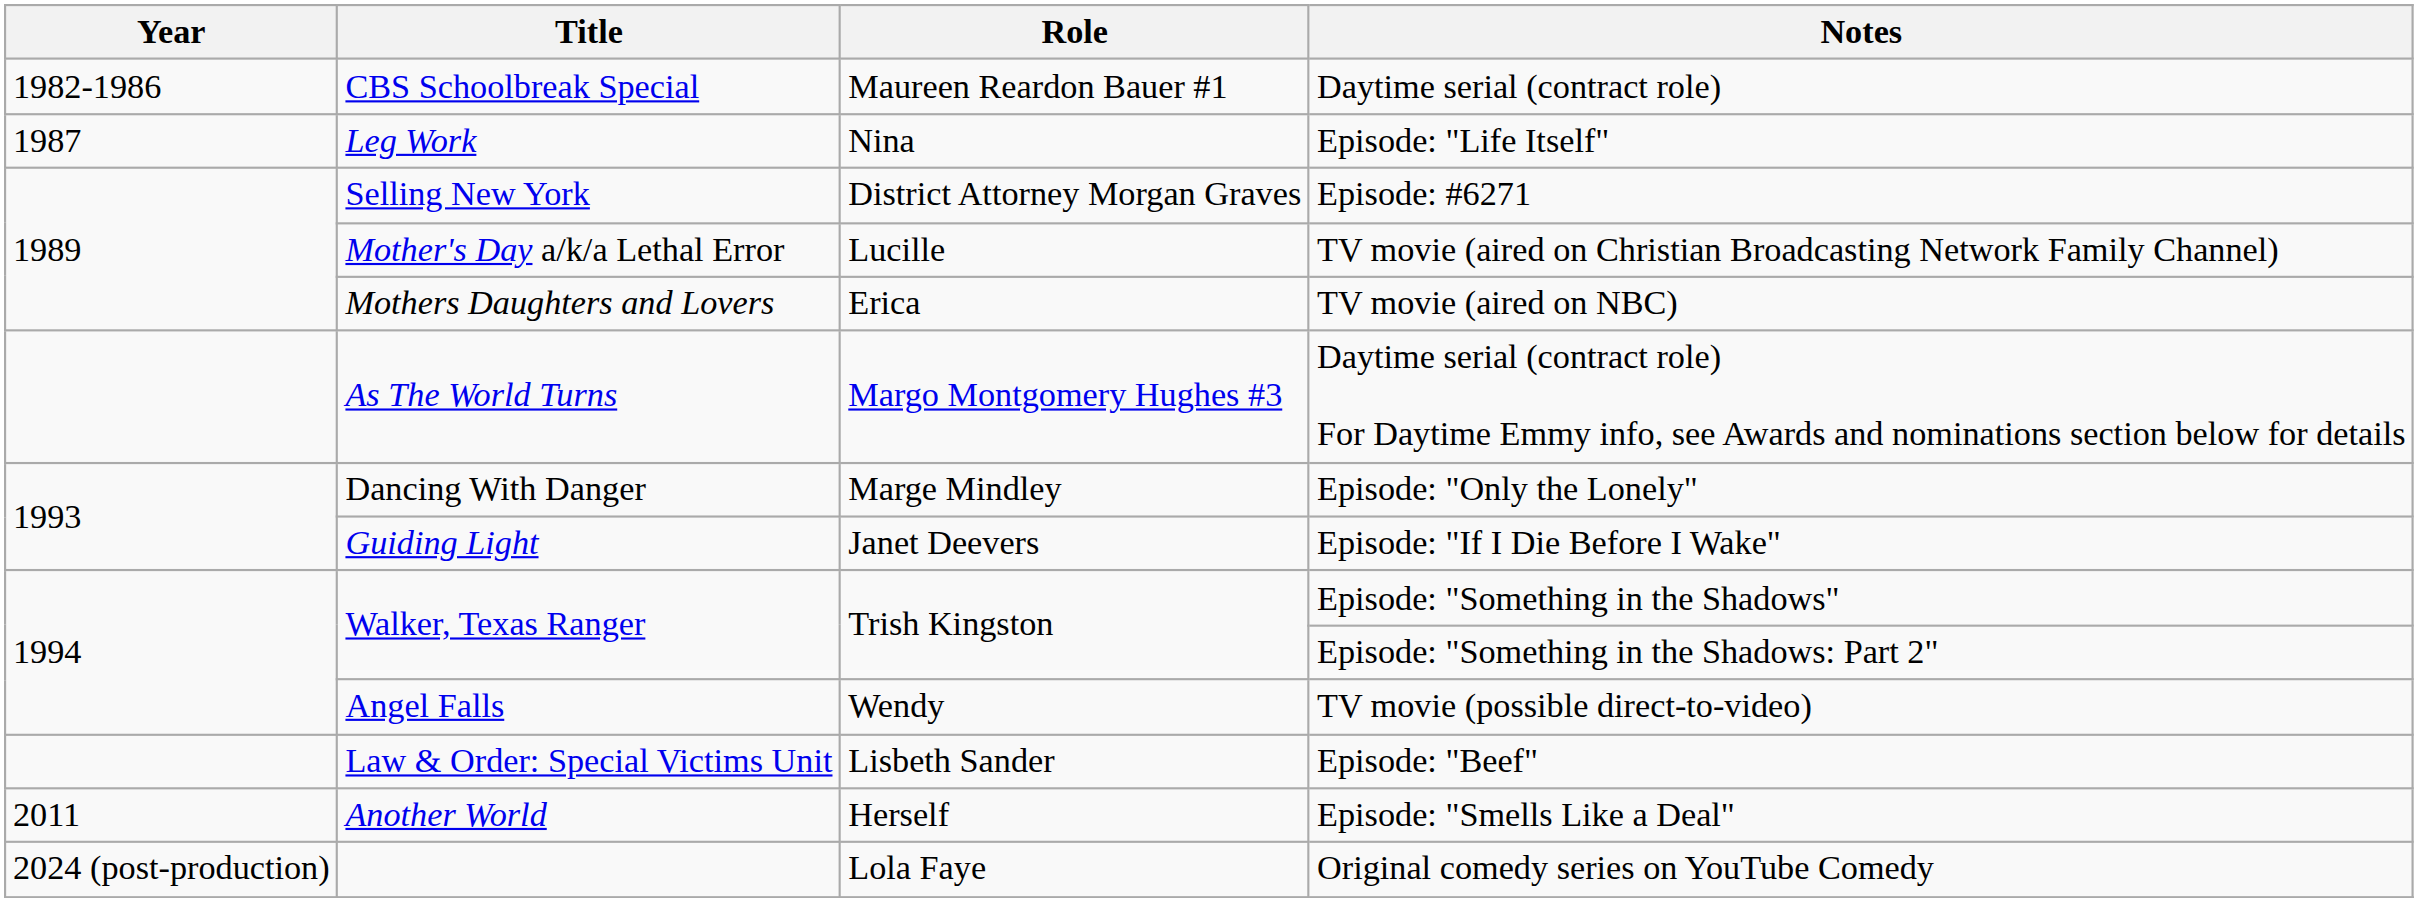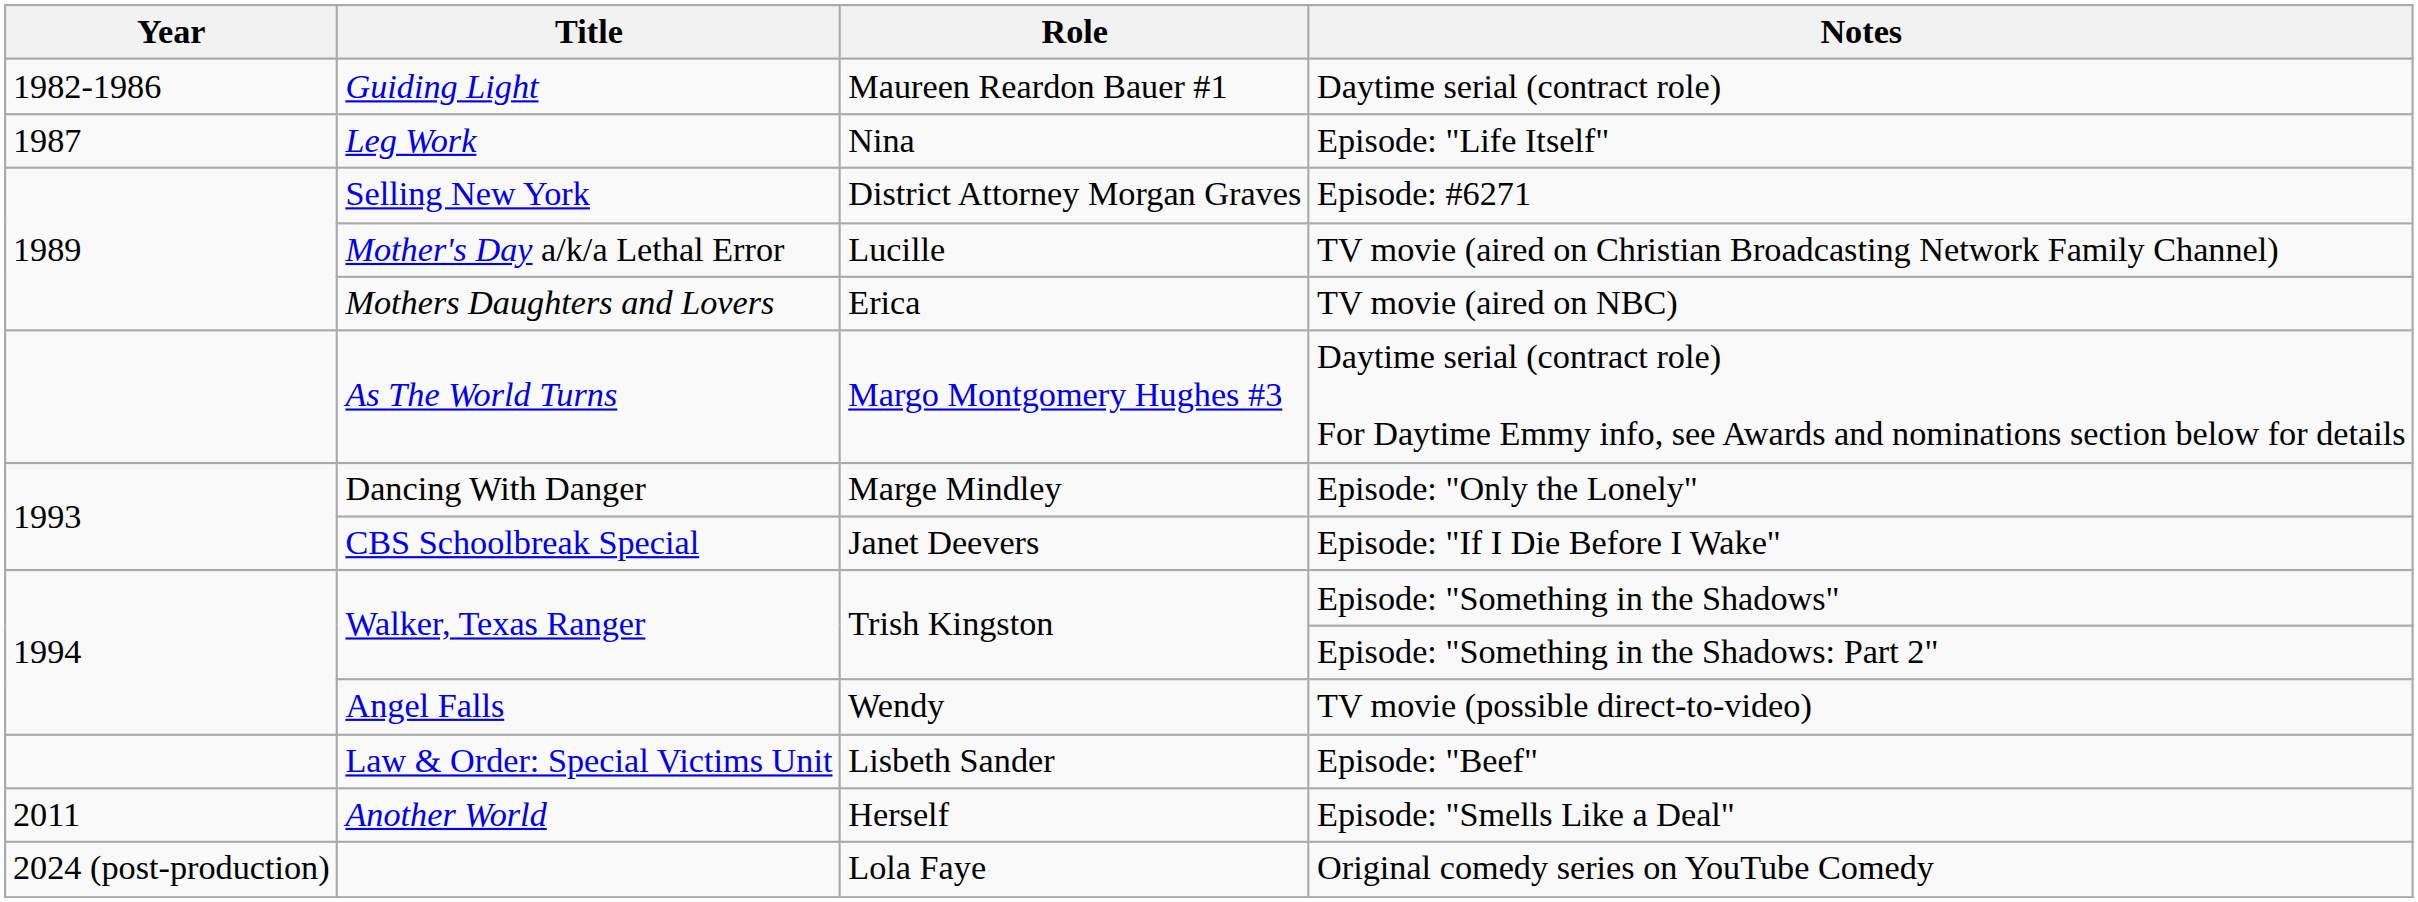Daytime serial (contract role) | Title: CBS Schoolbreak Special -> Guiding Light
Episode: "If I Die Before I Wake" | Title: Guiding Light -> CBS Schoolbreak Special
